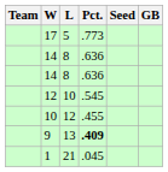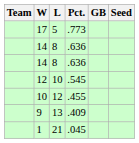columns swapped: GB <-> Seed
9 | Pct.: bold -> normal
